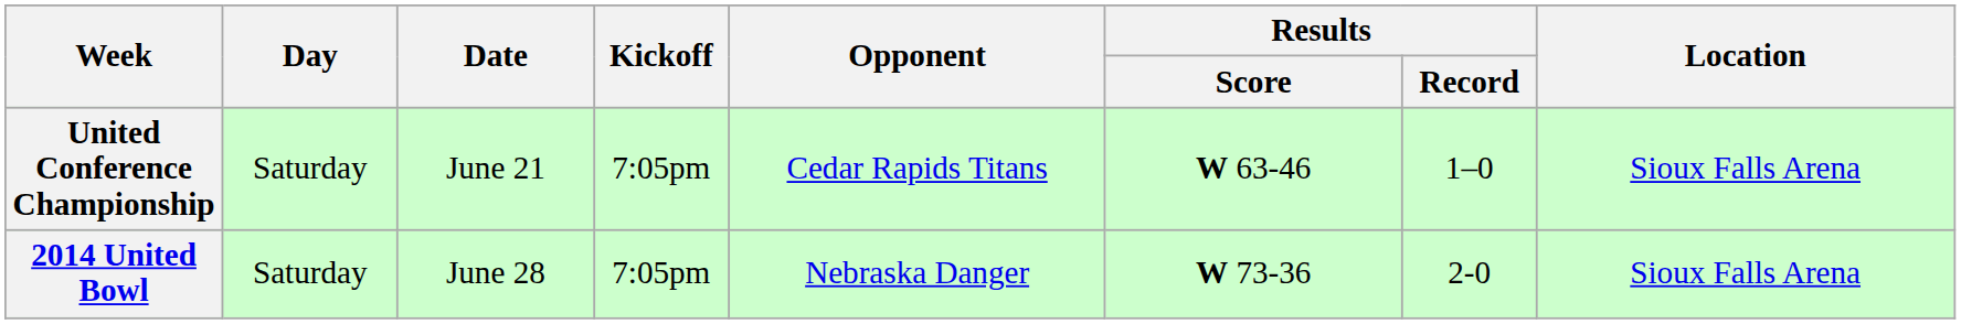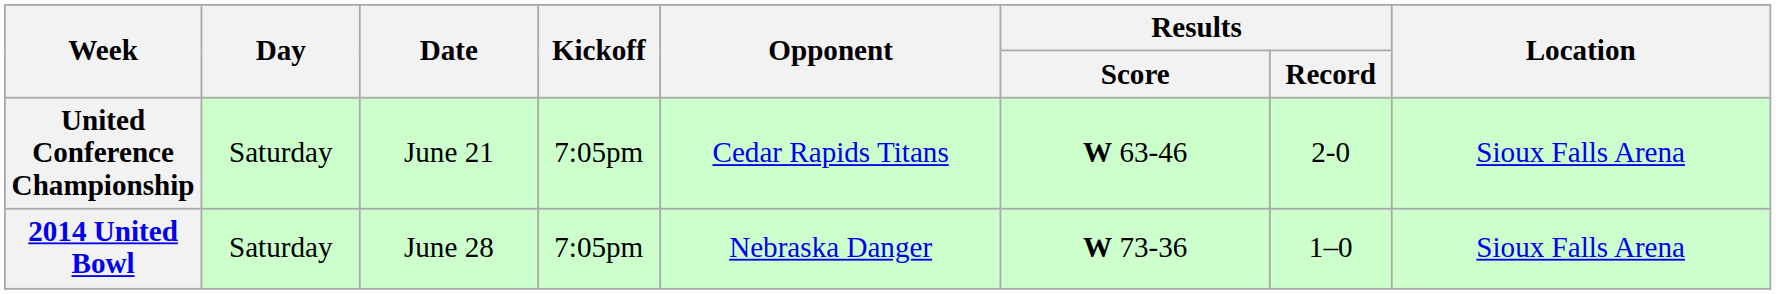United Conference Championship | Results / Record: 1–0 -> 2-0
2014 United Bowl | Results / Record: 2-0 -> 1–0
